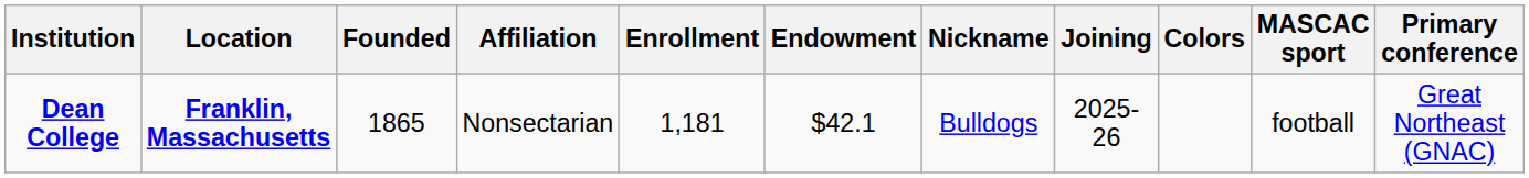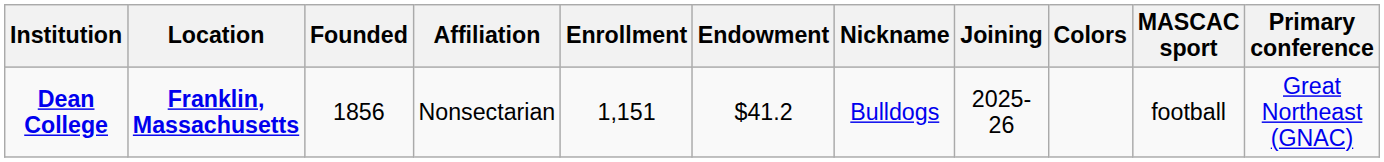Dean College | Founded: 1865 -> 1856
Dean College | Enrollment: 1,181 -> 1,151
Dean College | Endowment: $42.1 -> $41.2
